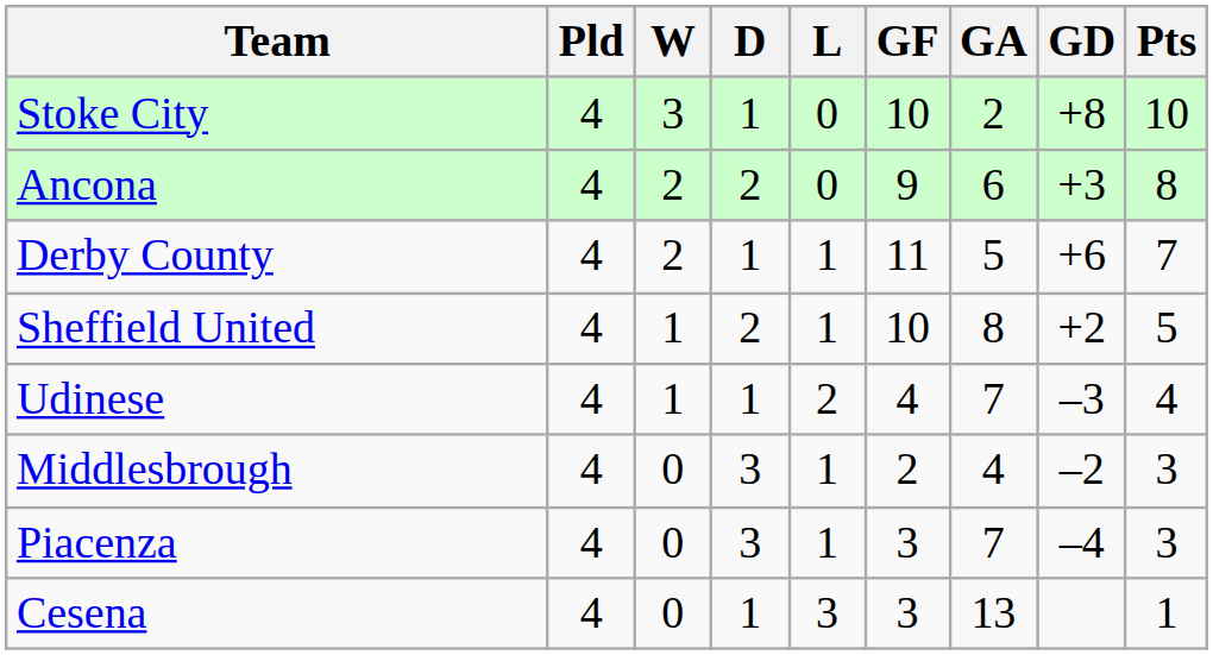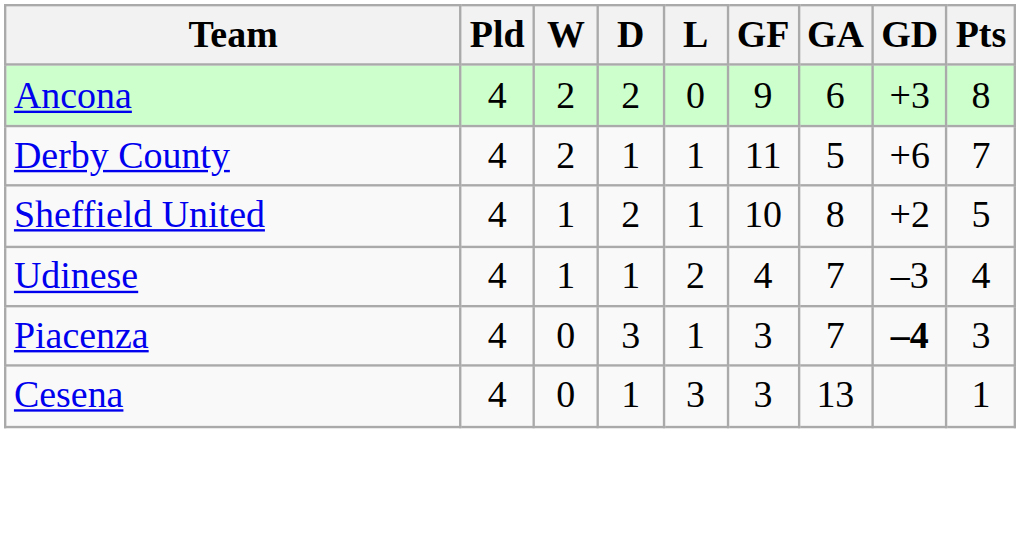- row: Stoke City | 4 | 3 | 1 | 0 | 10 | 2 | +8 | 10
- row: Middlesbrough | 4 | 0 | 3 | 1 | 2 | 4 | –2 | 3
Piacenza | GD: normal -> bold
